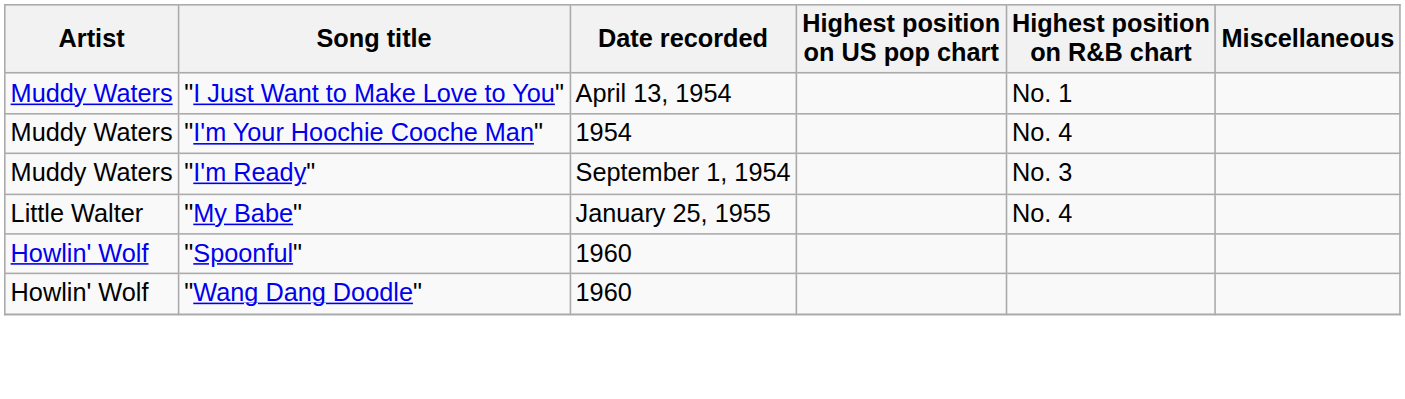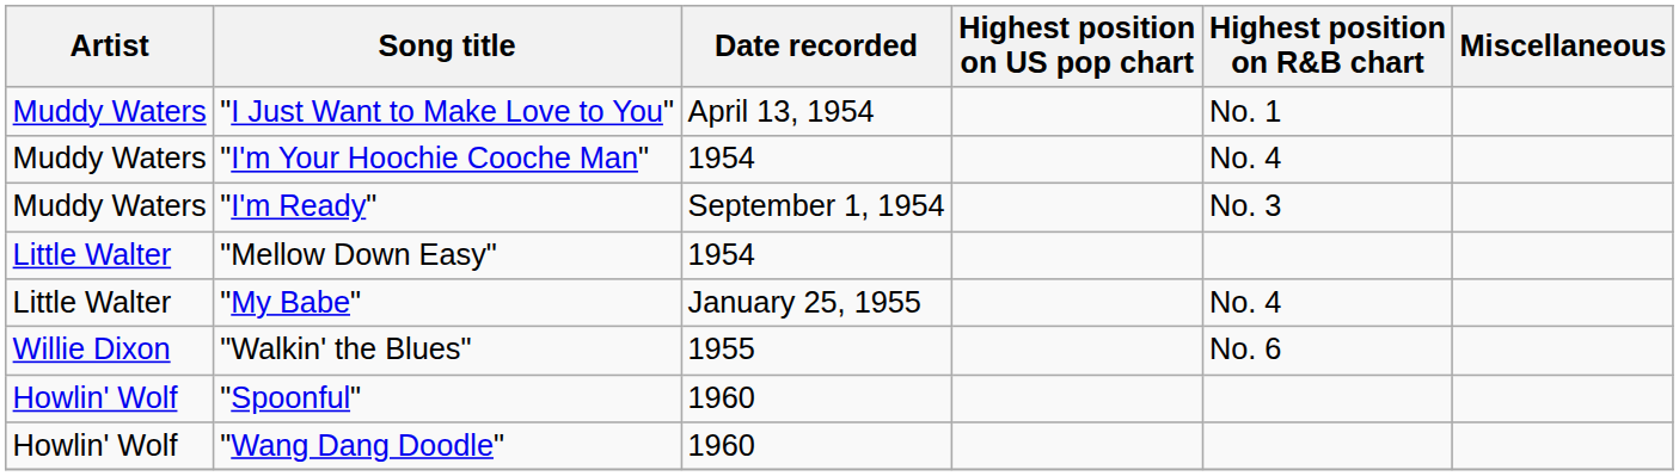+ row: Little Walter | "Mellow Down Easy" | 1954
+ row: Willie Dixon | "Walkin' the Blues" | 1955 | No. 6
